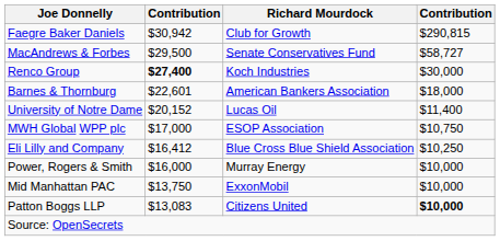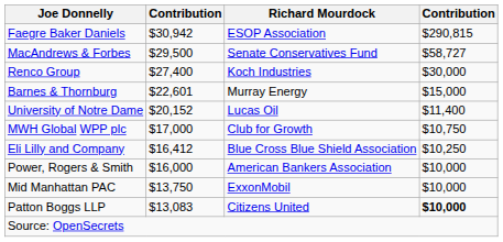Faegre Baker Daniels | Richard Mourdock: Club for Growth -> ESOP Association
Renco Group | column 2: bold -> normal
Barnes & Thornburg | Richard Mourdock: American Bankers Association -> Murray Energy
Barnes & Thornburg | column 4: $18,000 -> $15,000
MWH Global WPP plc | Richard Mourdock: ESOP Association -> Club for Growth
Power, Rogers & Smith | Richard Mourdock: Murray Energy -> American Bankers Association
